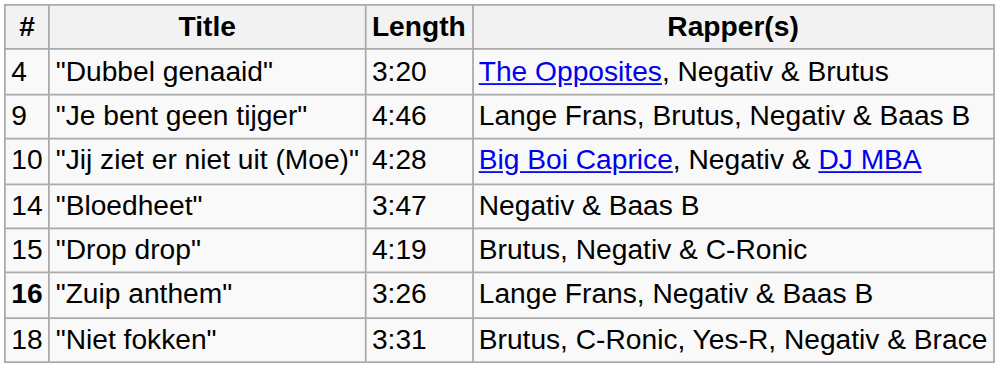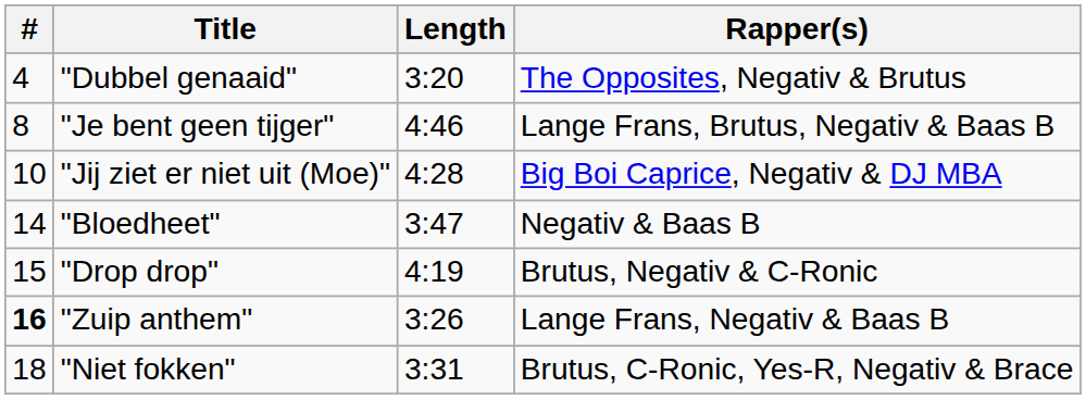"Je bent geen tijger" | #: 9 -> 8
